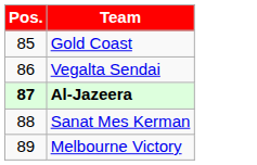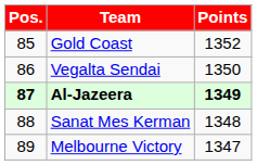+ column: Points | 1352 | 1350 | 1349 | 1348 | 1347
